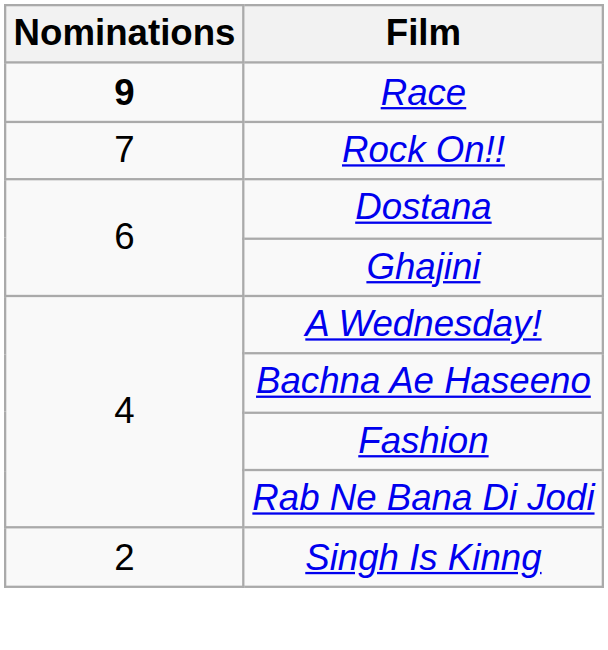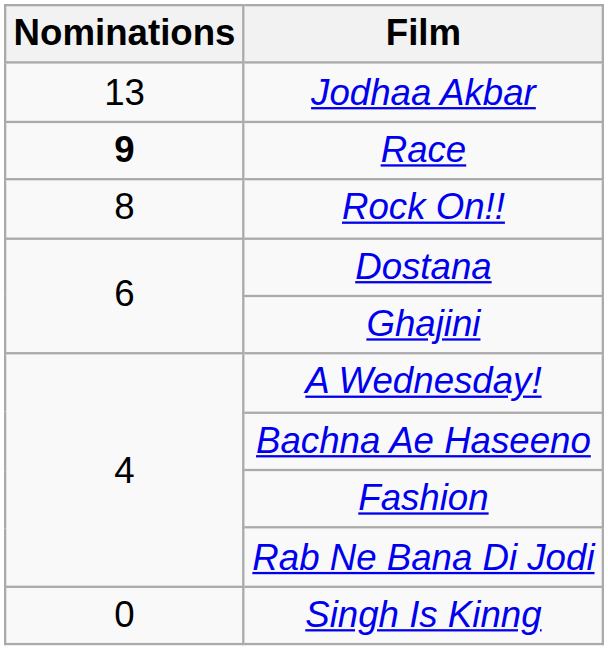+ row: 13 | Jodhaa Akbar
Rock On!! | Nominations: 7 -> 8
Singh Is Kinng | Nominations: 2 -> 0
